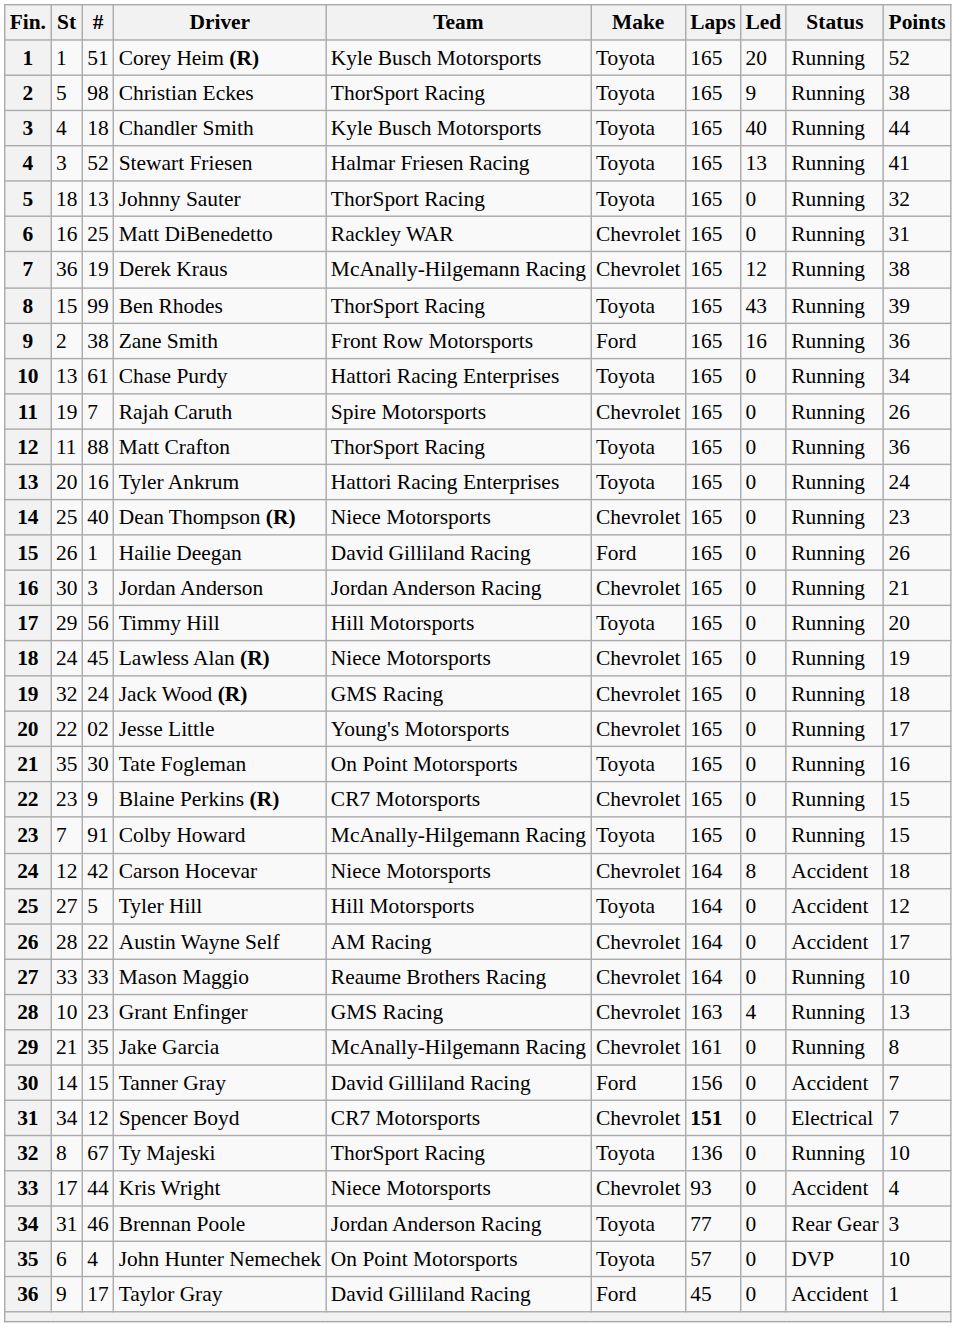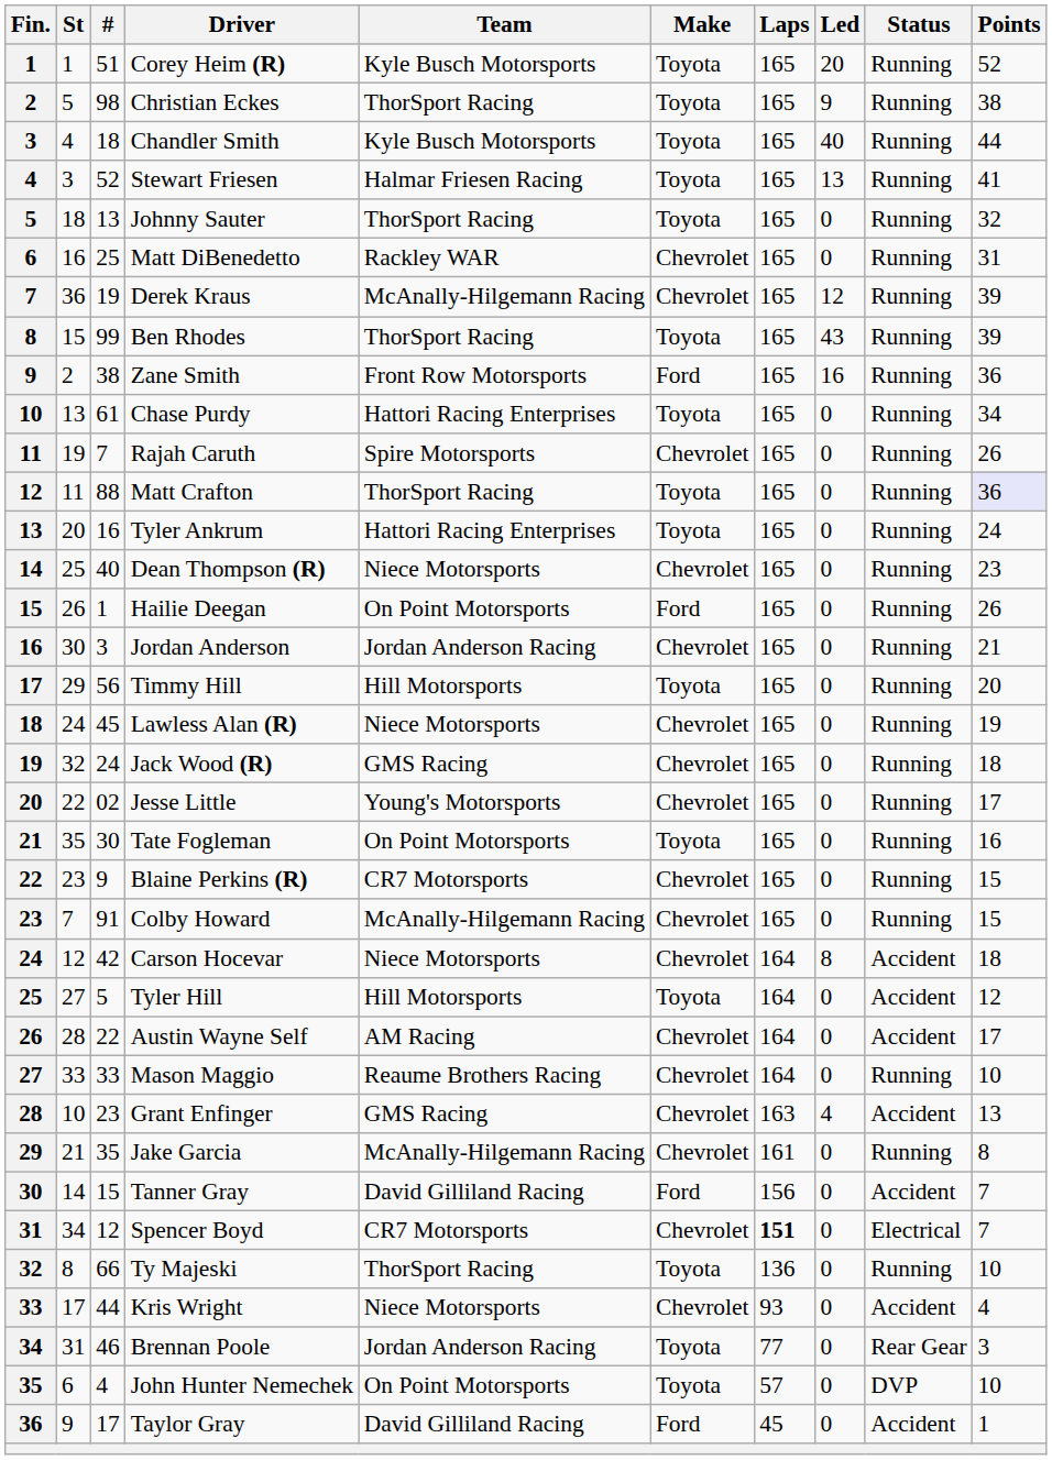Derek Kraus | Points: 38 -> 39
Matt Crafton | Points: no background -> lavender background
Hailie Deegan | Team: David Gilliland Racing -> On Point Motorsports
Colby Howard | Make: Toyota -> Chevrolet
Grant Enfinger | Status: Running -> Accident
Ty Majeski | #: 67 -> 66
